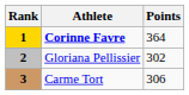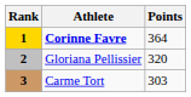Gloriana Pellissier | Points: 302 -> 320
Carme Tort | Points: 306 -> 303
